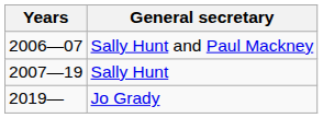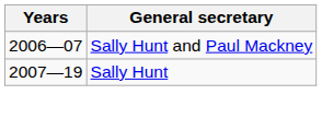- row: 2019— | Jo Grady
